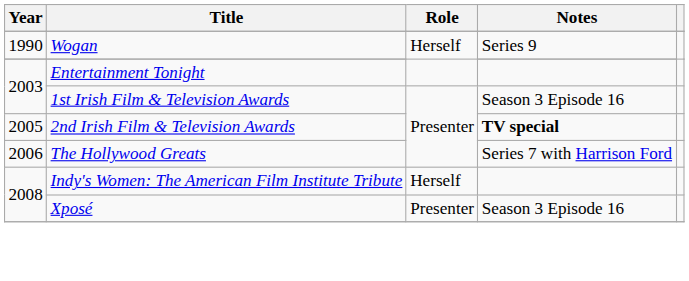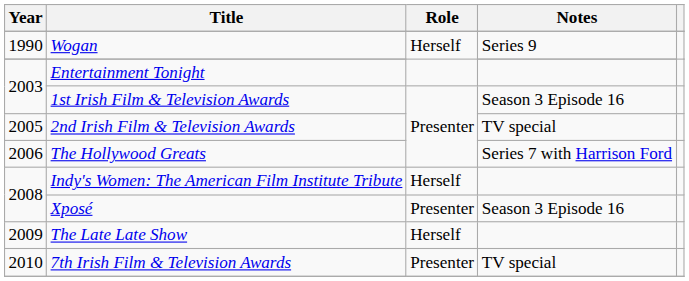2nd Irish Film & Television Awards | Notes: bold -> normal
+ row: 2009 | The Late Late Show | Herself
+ row: 2010 | 7th Irish Film & Television Awards | Presenter | TV special
